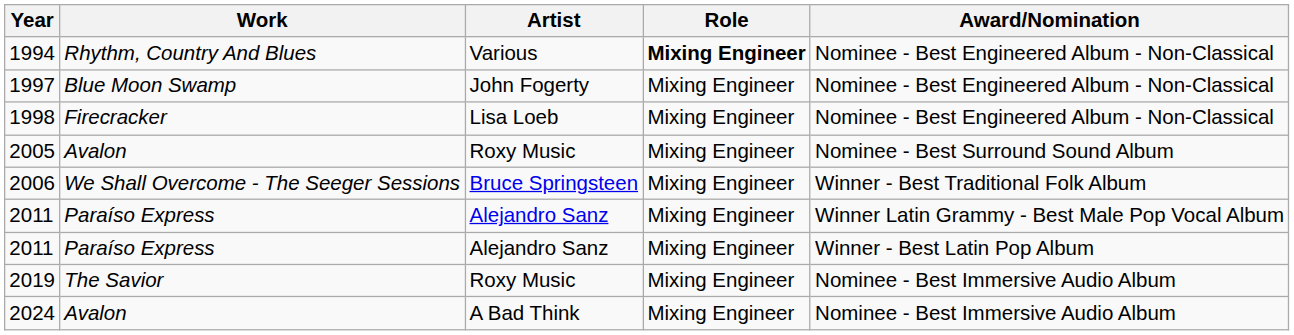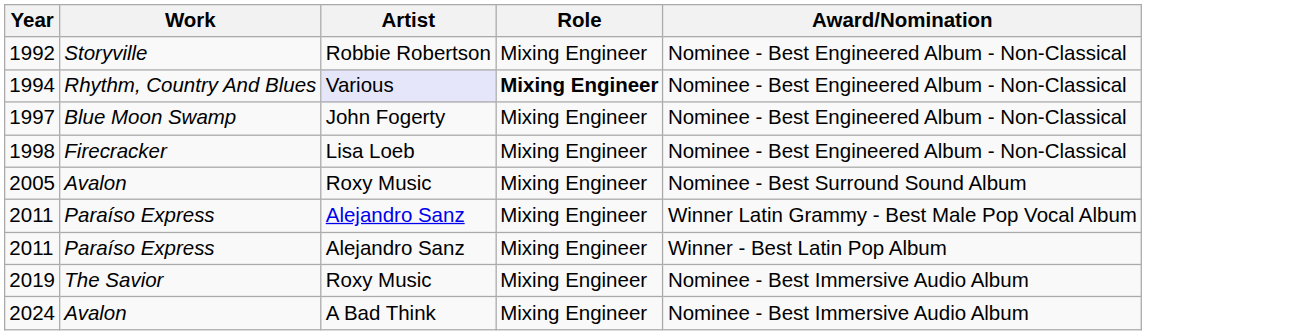+ row: 1992 | Storyville | Robbie Robertson | Mixing Engineer | Nominee - Best Engineered Album - Non-Classical
1994 | Artist: no background -> lavender background
- row: 2006 | We Shall Overcome - The Seeger Sessions | Bruce Springsteen | Mixing Engineer | Winner - Best Traditional Folk Album
